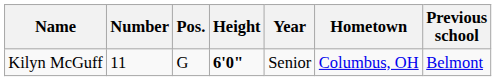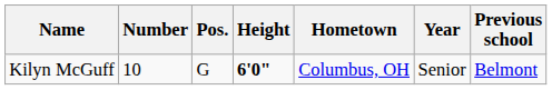columns swapped: Year <-> Hometown
Kilyn McGuff | Number: 11 -> 10
